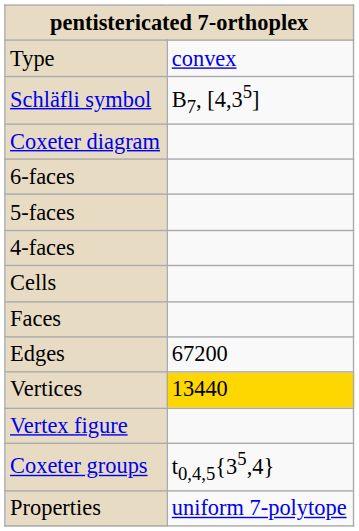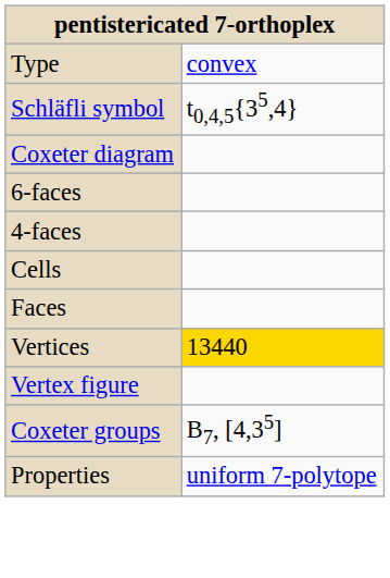Schläfli symbol | column 2: B7, [4,35] -> t0,4,5{35,4}
- row: 5-faces
- row: Edges | 67200
Coxeter groups | column 2: t0,4,5{35,4} -> B7, [4,35]
